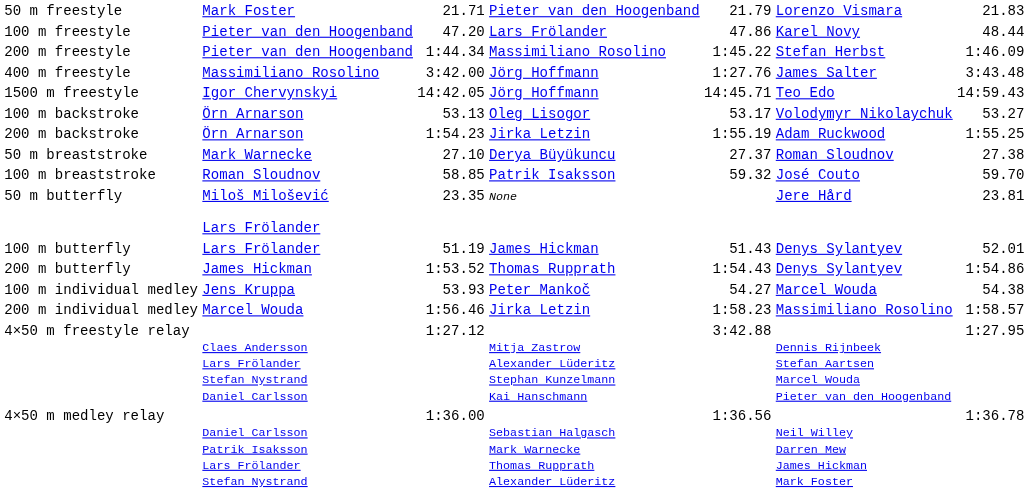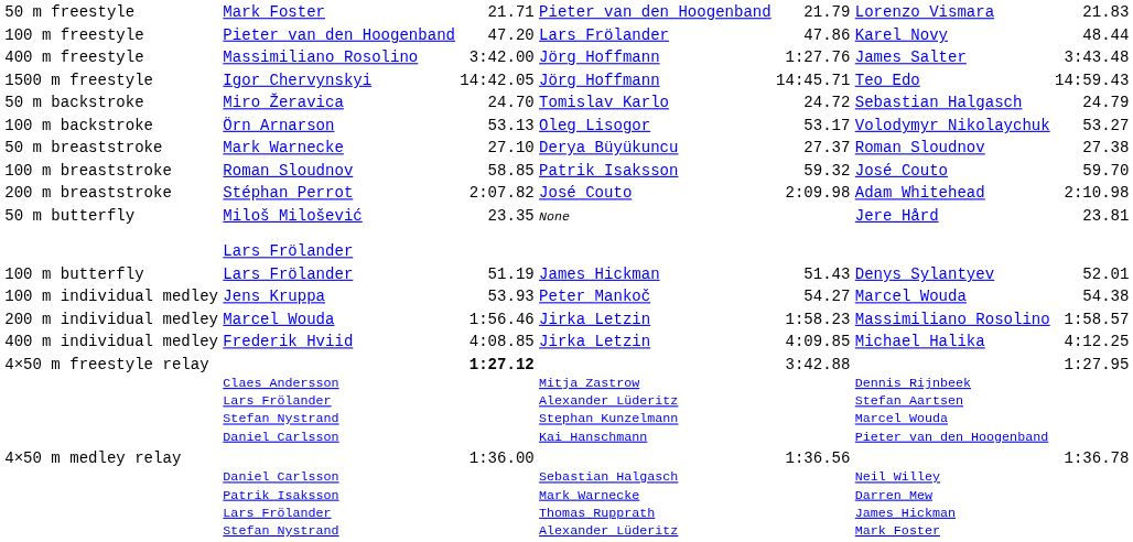- row: 200 m freestyle | Pieter van den Hoogenband | 1:44.34 | Massimiliano Rosolino | 1:45.22 | Stefan Herbst | 1:46.09
+ row: 50 m backstroke | Miro Žeravica | 24.70 | Tomislav Karlo | 24.72 | Sebastian Halgasch | 24.79
- row: 200 m backstroke | Örn Arnarson | 1:54.23 | Jirka Letzin | 1:55.19 | Adam Ruckwood | 1:55.25
+ row: 200 m breaststroke | Stéphan Perrot | 2:07.82 | José Couto | 2:09.98 | Adam Whitehead | 2:10.98
- row: 200 m butterfly | James Hickman | 1:53.52 | Thomas Rupprath | 1:54.43 | Denys Sylantyev | 1:54.86
+ row: 400 m individual medley | Frederik Hviid | 4:08.85 | Jirka Letzin | 4:09.85 | Michael Halika | 4:12.25
4×50 m freestyle relay | column 3: normal -> bold
